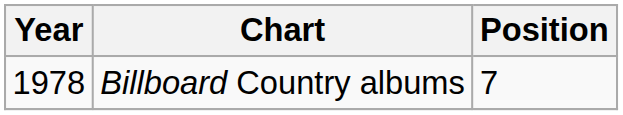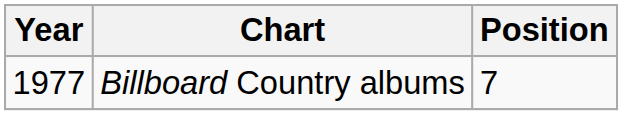Billboard Country albums | Year: 1978 -> 1977
